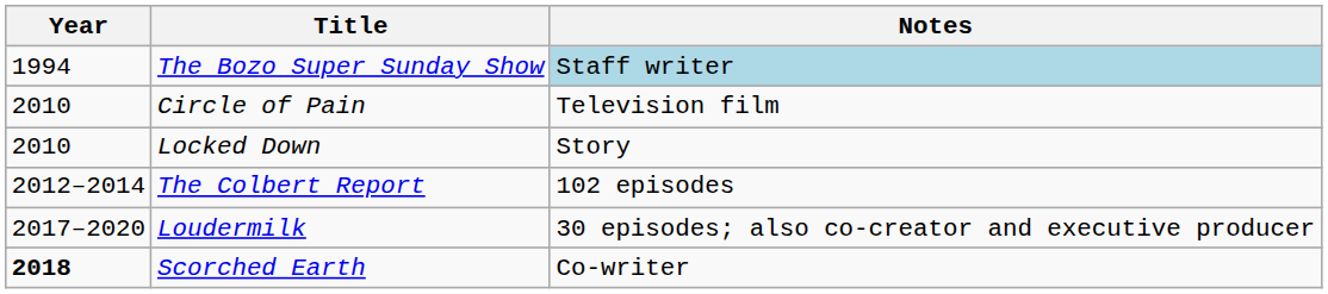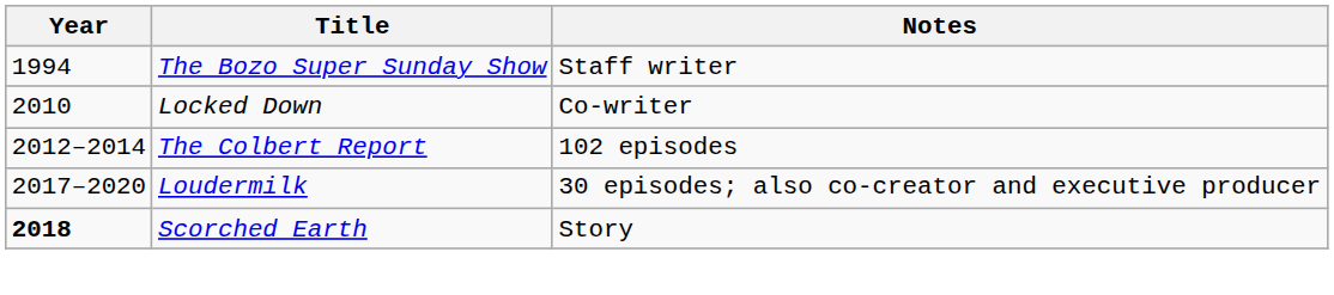The Bozo Super Sunday Show | Notes: lightblue background -> no background
- row: 2010 | Circle of Pain | Television film
Locked Down | Notes: Story -> Co-writer
Scorched Earth | Notes: Co-writer -> Story
